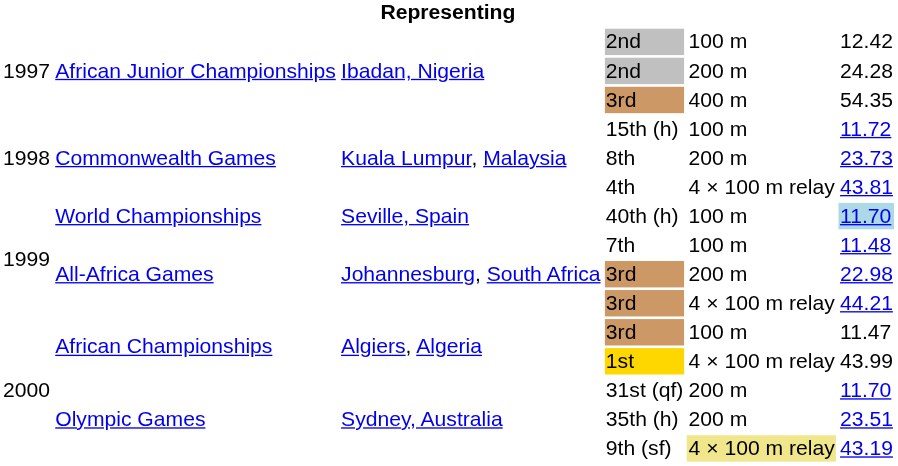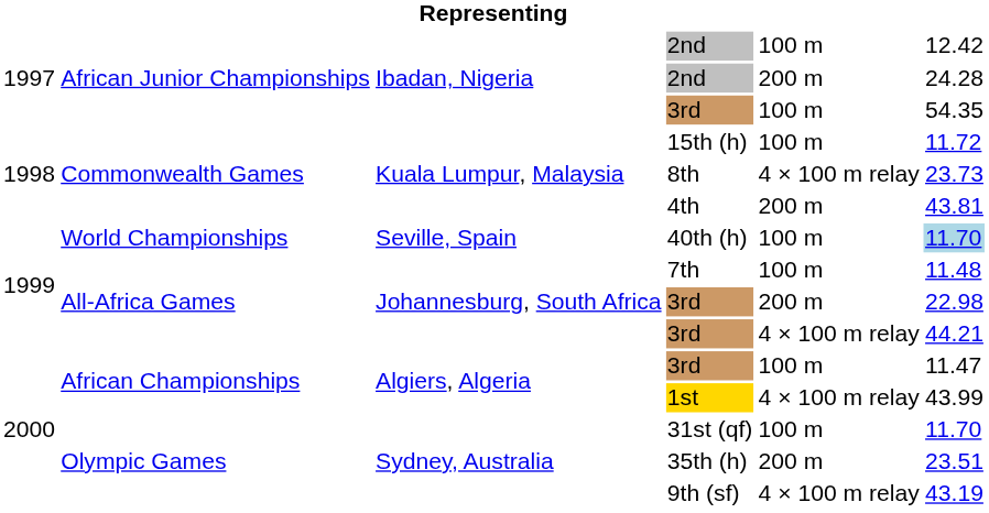African Junior Championships / 3rd | column 5: 400 m -> 100 m
8th | column 5: 200 m -> 4 × 100 m relay
4th | column 5: 4 × 100 m relay -> 200 m
31st (qf) | column 5: 200 m -> 100 m
9th (sf) | column 5: khaki background -> no background
